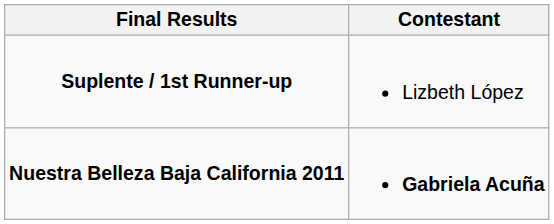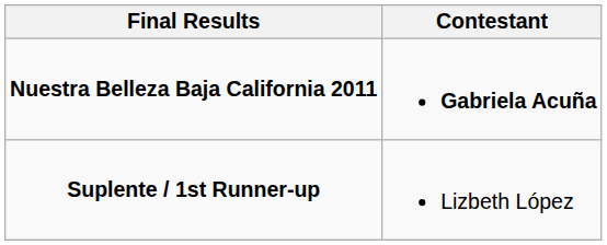rows swapped: Nuestra Belleza Baja California 2011 <-> Suplente / 1st Runner-up
